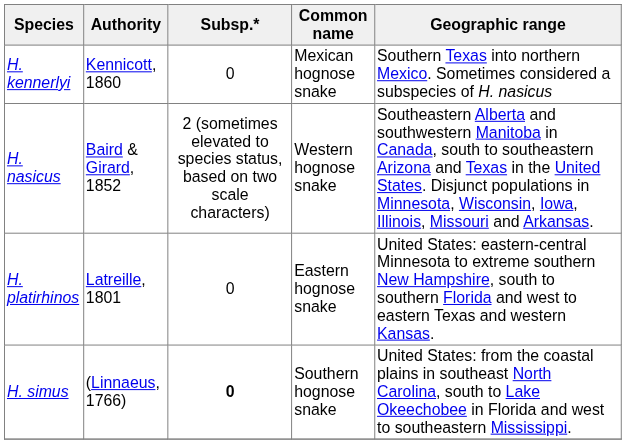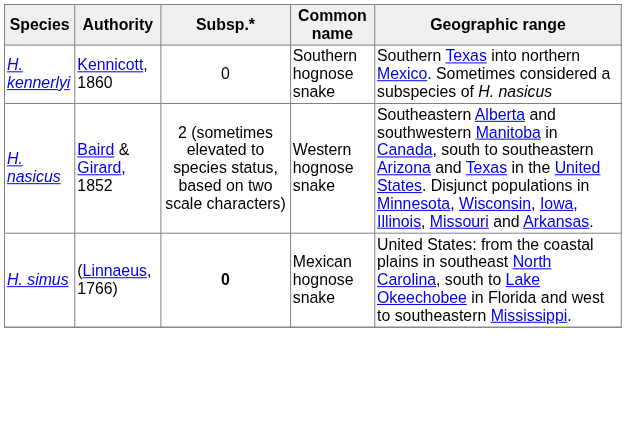H. kennerlyi | Common name: Mexican hognose snake -> Southern hognose snake
- row: H. platirhinos | Latreille, 1801 | 0 | Eastern hognose snake | United States: eastern-central Minnesota to extreme southern New Hampshire, south to southern Florida and west to eastern Texas and western Kansas.
H. simus | Common name: Southern hognose snake -> Mexican hognose snake
